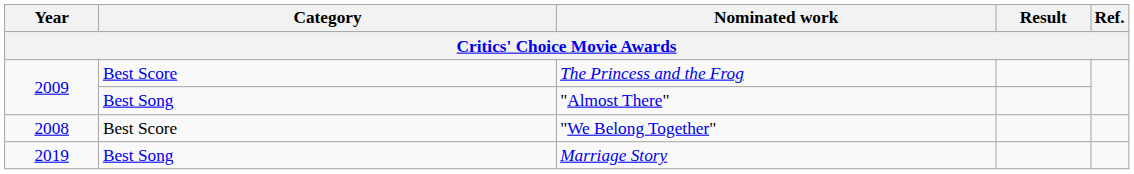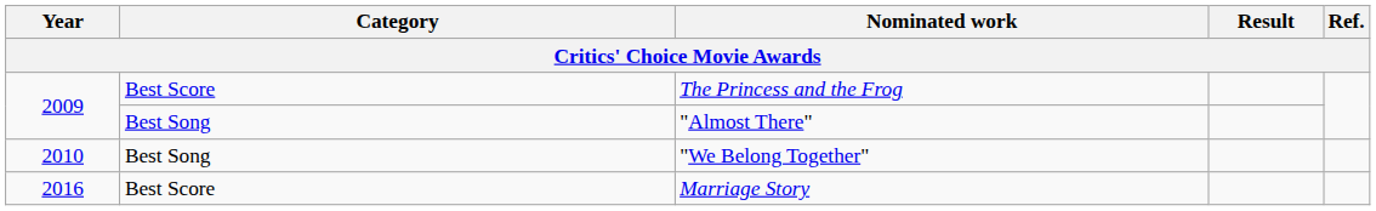"We Belong Together" | Year: 2008 -> 2010
"We Belong Together" | Category: Best Score -> Best Song
Marriage Story | Year: 2019 -> 2016
Marriage Story | Category: Best Song -> Best Score
